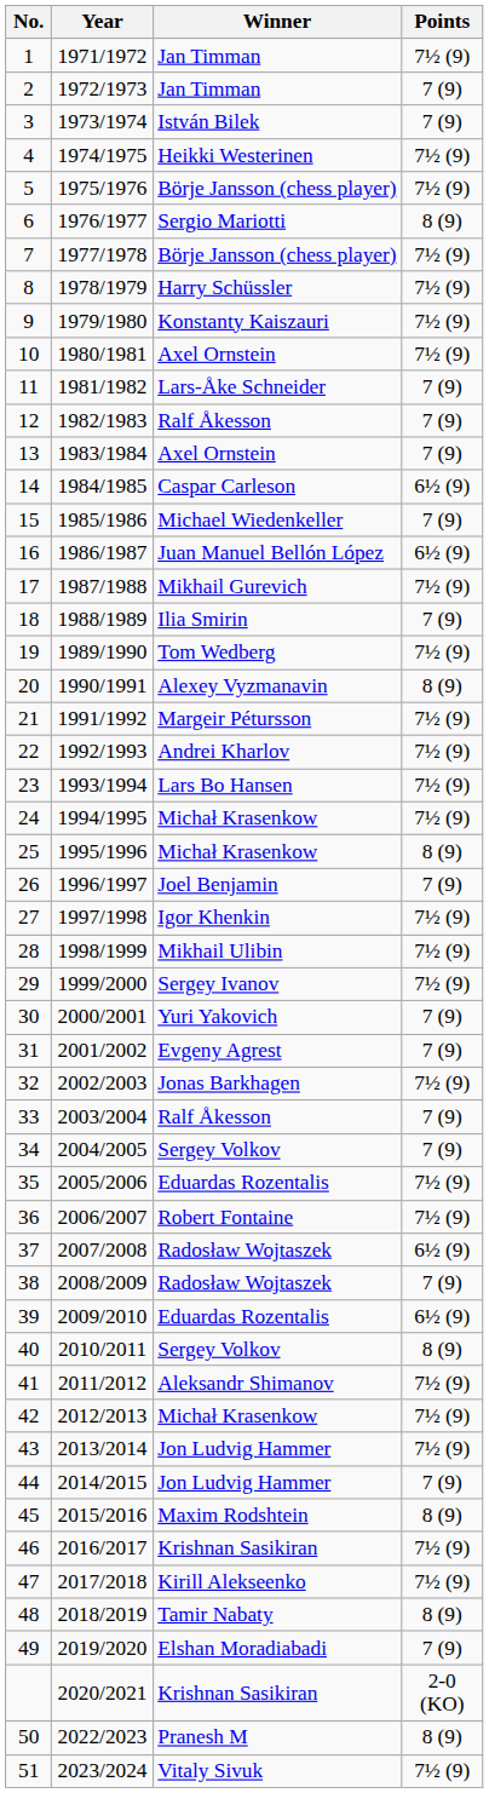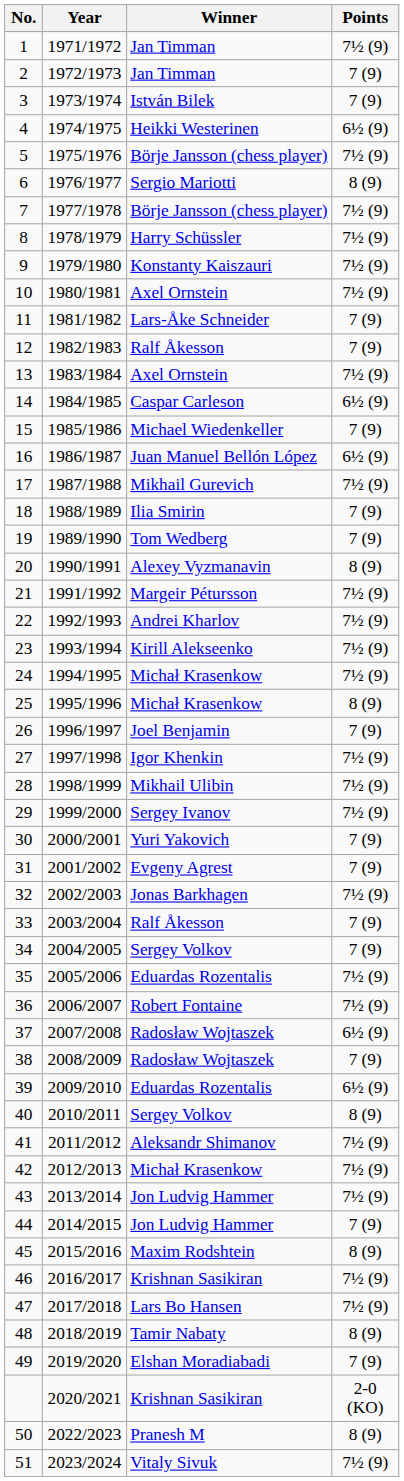4 | Points: 7½ (9) -> 6½ (9)
13 | Points: 7 (9) -> 7½ (9)
19 | Points: 7½ (9) -> 7 (9)
23 | Winner: Lars Bo Hansen -> Kirill Alekseenko
47 | Winner: Kirill Alekseenko -> Lars Bo Hansen
